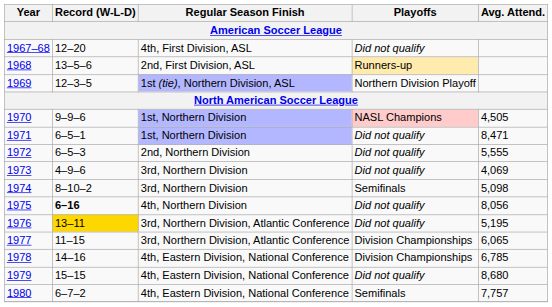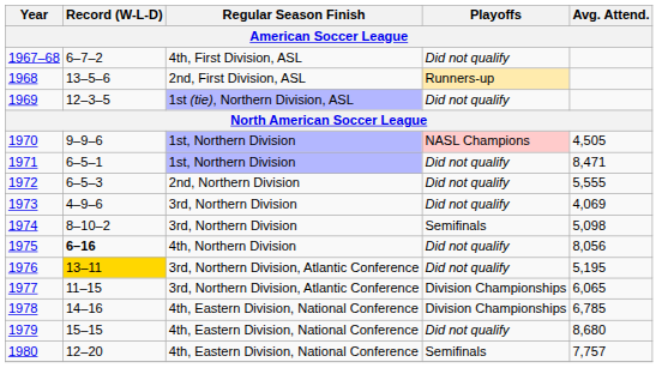1967–68 | Record (W-L-D): 12–20 -> 6–7–2
1969 | Playoffs: Northern Division Playoff -> Did not qualify
1980 | Record (W-L-D): 6–7–2 -> 12–20
